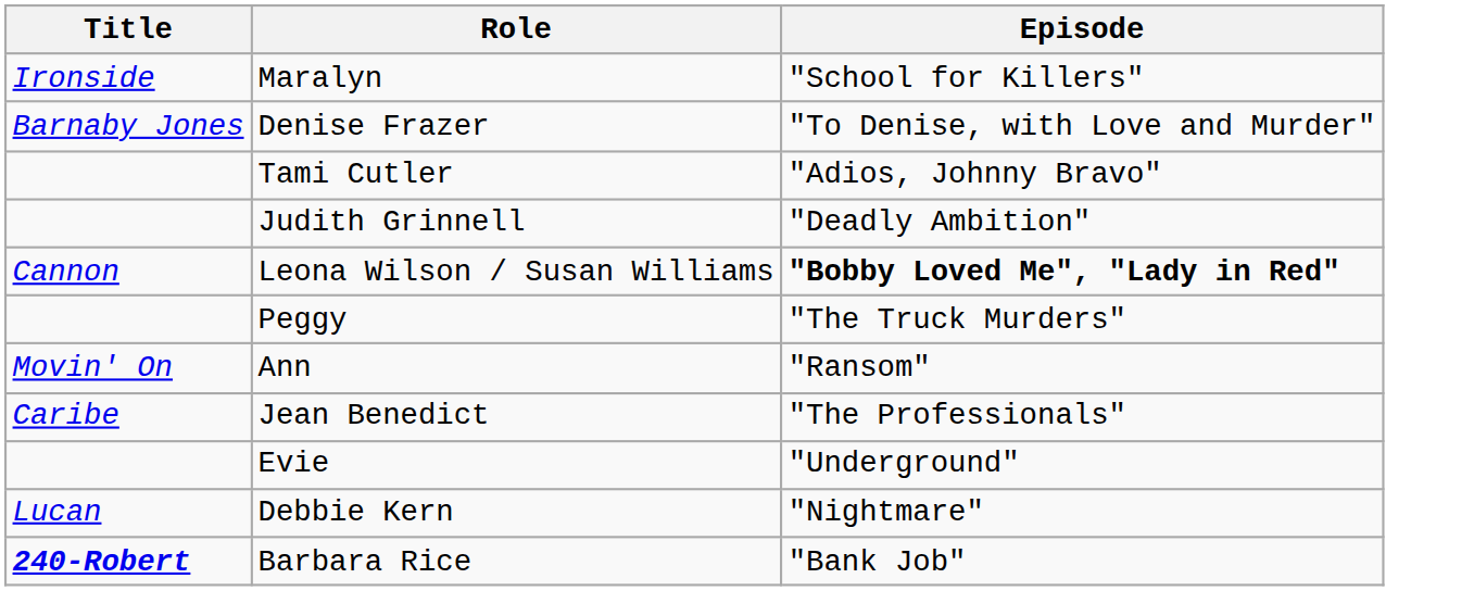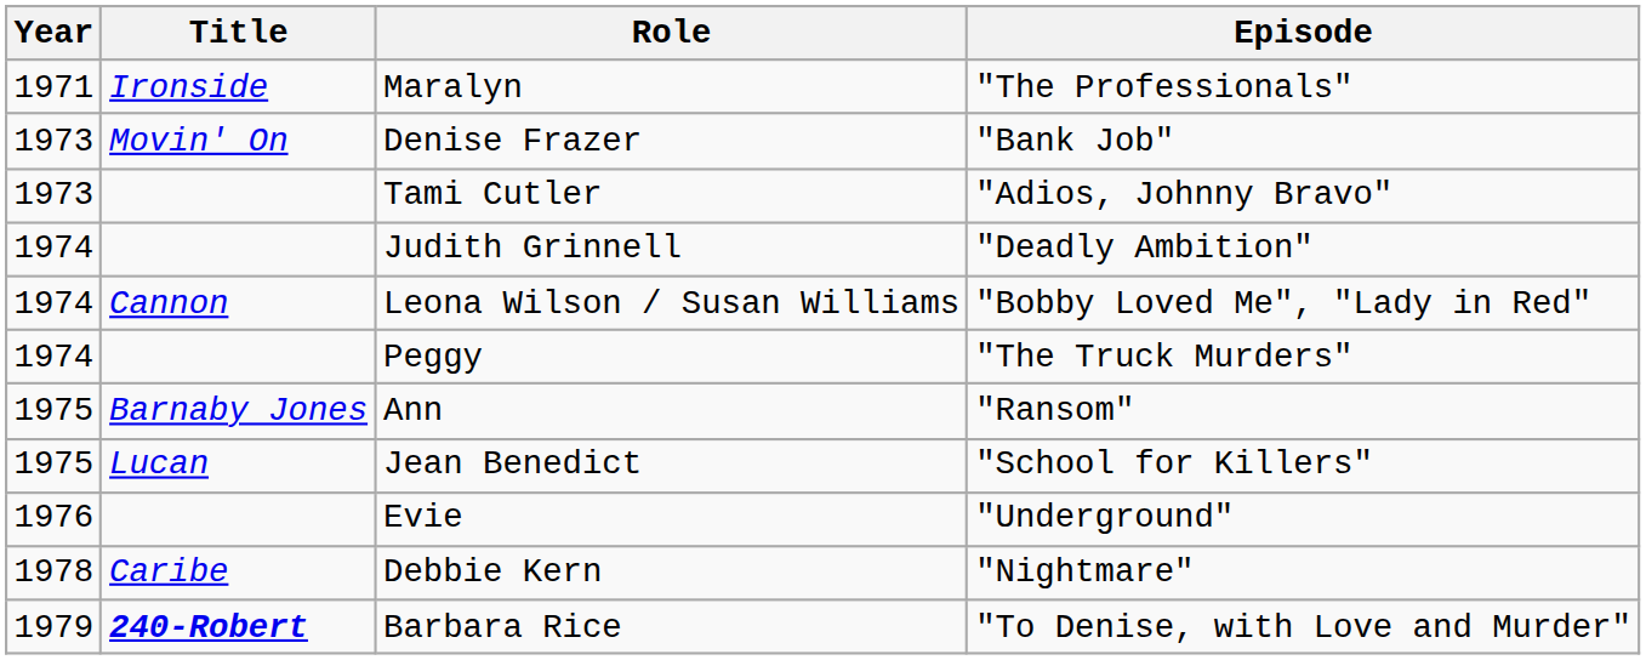+ column: Year | 1971 | 1973 | 1973 | 1974 | 1974 | 1974 | 1975 | 1975 | 1976 | 1978 | 1979
Maralyn | Episode: "School for Killers" -> "The Professionals"
Denise Frazer | Title: Barnaby Jones -> Movin' On
Denise Frazer | Episode: "To Denise, with Love and Murder" -> "Bank Job"
Leona Wilson / Susan Williams | Episode: bold -> normal
Ann | Title: Movin' On -> Barnaby Jones
Jean Benedict | Title: Caribe -> Lucan
Jean Benedict | Episode: "The Professionals" -> "School for Killers"
Debbie Kern | Title: Lucan -> Caribe
Barbara Rice | Episode: "Bank Job" -> "To Denise, with Love and Murder"
